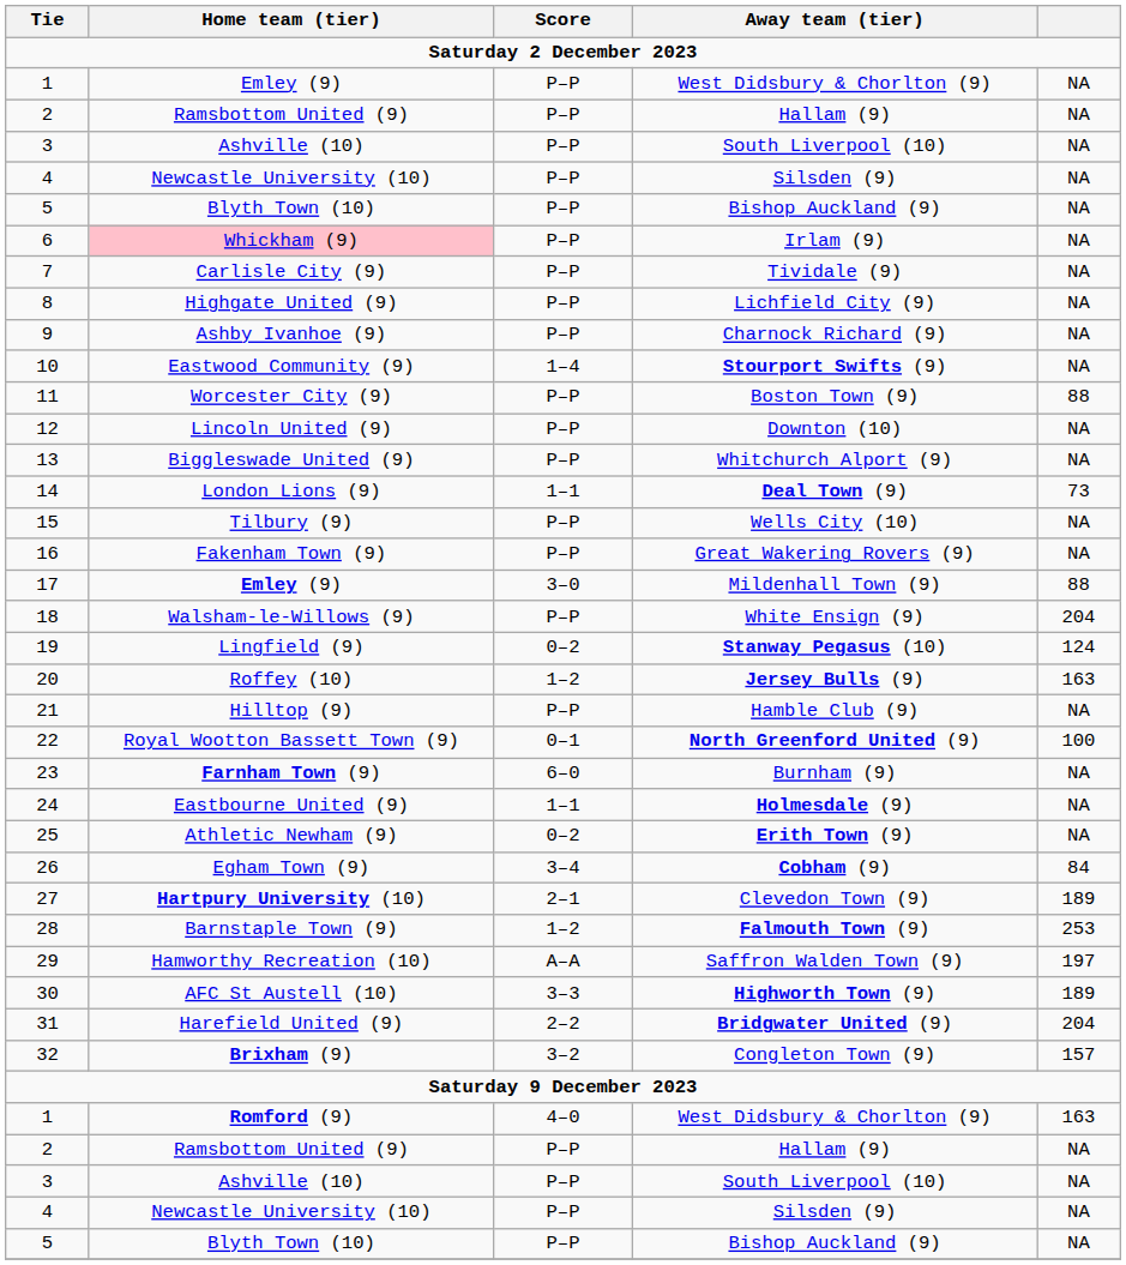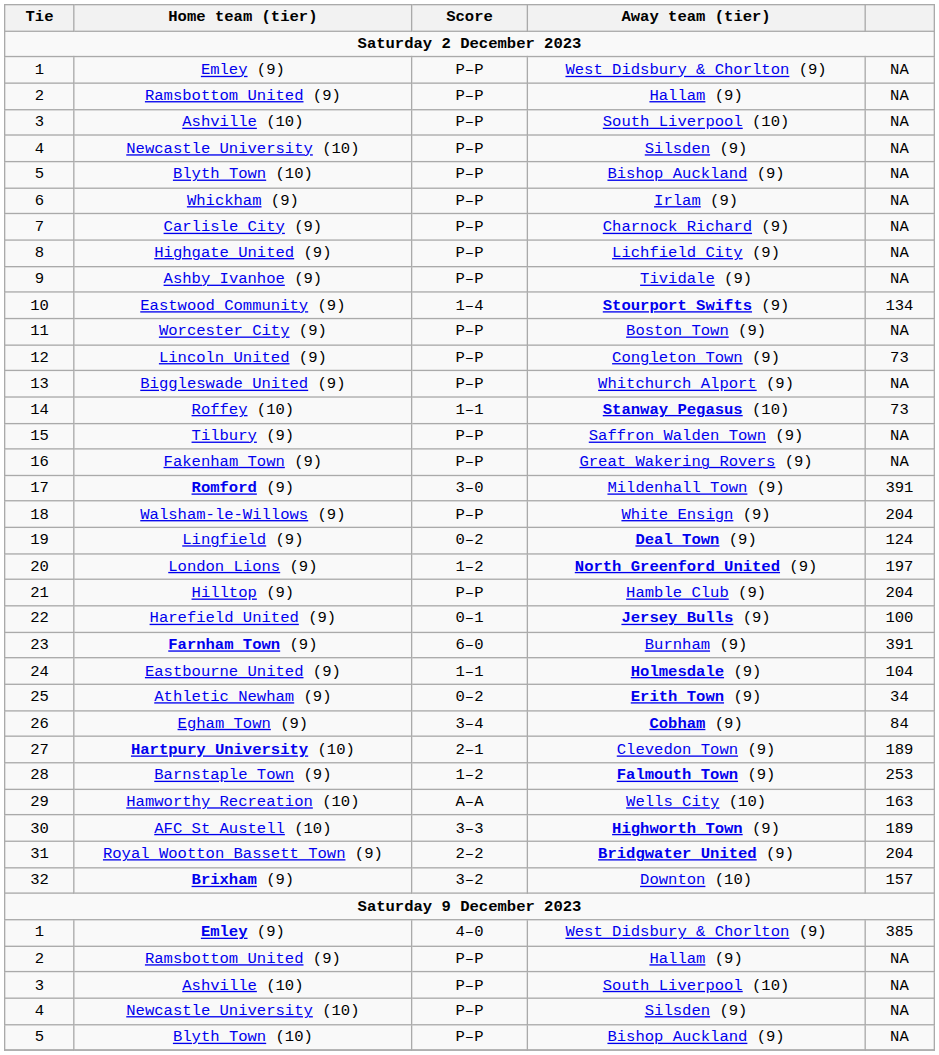6 | Home team (tier): pink background -> no background
7 | Away team (tier): Tividale (9) -> Charnock Richard (9)
9 | Away team (tier): Charnock Richard (9) -> Tividale (9)
10 | column 5: NA -> 134
11 | column 5: 88 -> NA
12 | Away team (tier): Downton (10) -> Congleton Town (9)
12 | column 5: NA -> 73
14 | Home team (tier): London Lions (9) -> Roffey (10)
14 | Away team (tier): Deal Town (9) -> Stanway Pegasus (10)
15 | Away team (tier): Wells City (10) -> Saffron Walden Town (9)
17 | Home team (tier): Emley (9) -> Romford (9)
17 | column 5: 88 -> 391
19 | Away team (tier): Stanway Pegasus (10) -> Deal Town (9)
20 | Home team (tier): Roffey (10) -> London Lions (9)
20 | Away team (tier): Jersey Bulls (9) -> North Greenford United (9)
20 | column 5: 163 -> 197
21 | column 5: NA -> 204
22 | Home team (tier): Royal Wootton Bassett Town (9) -> Harefield United (9)
22 | Away team (tier): North Greenford United (9) -> Jersey Bulls (9)
23 | column 5: NA -> 391
24 | column 5: NA -> 104
25 | column 5: NA -> 34
29 | Away team (tier): Saffron Walden Town (9) -> Wells City (10)
29 | column 5: 197 -> 163
31 | Home team (tier): Harefield United (9) -> Royal Wootton Bassett Town (9)
32 | Away team (tier): Congleton Town (9) -> Downton (10)
1 / 4–0 | Home team (tier): Romford (9) -> Emley (9)
1 / 4–0 | column 5: 163 -> 385
